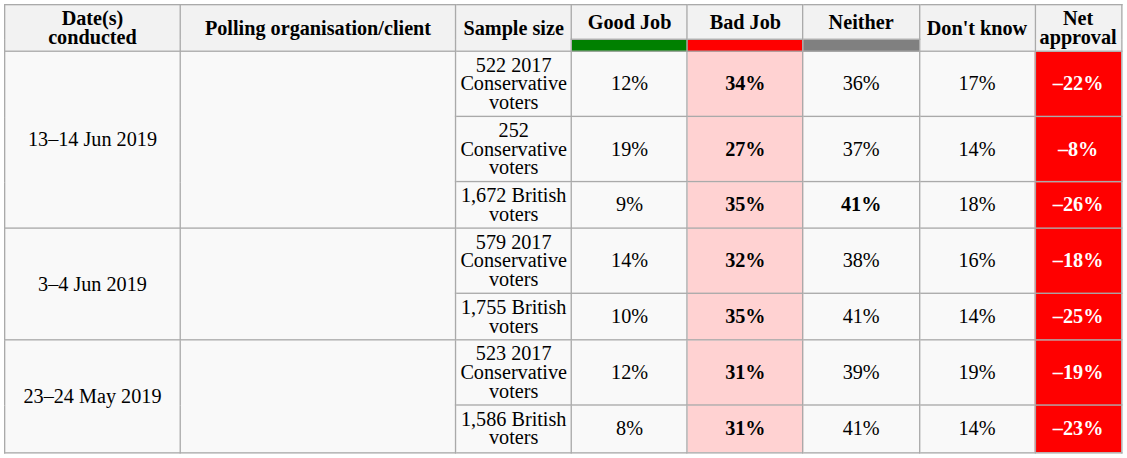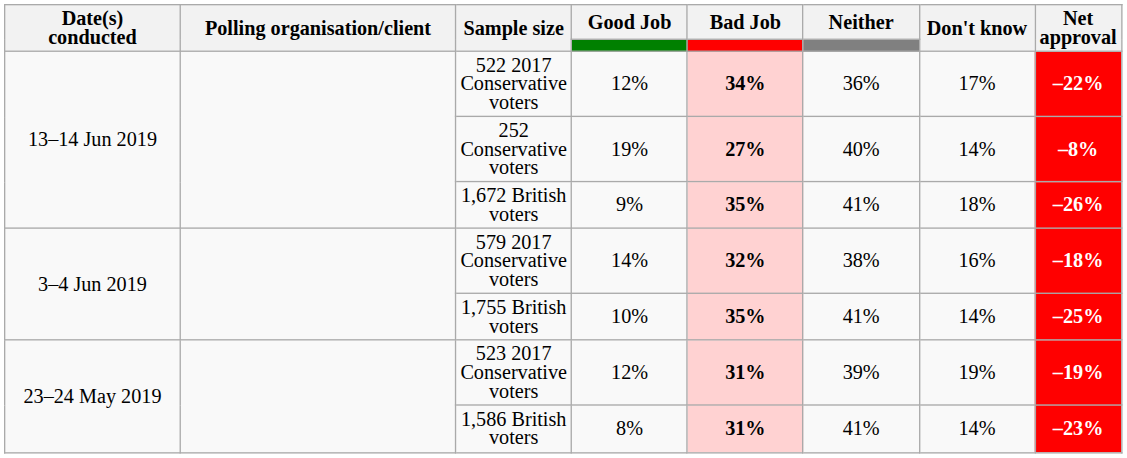252 Conservative voters | Neither: 37% -> 40%
1,672 British voters | Neither: bold -> normal
